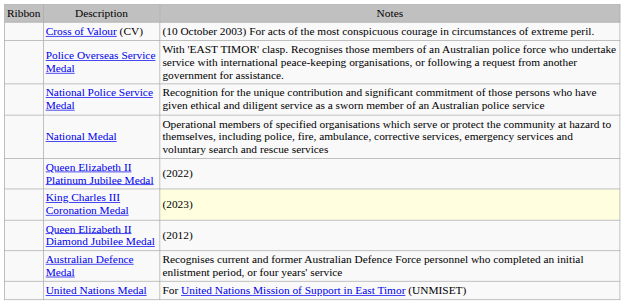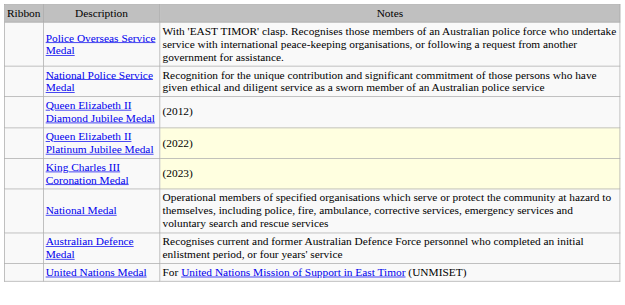- row: Cross of Valour (CV) | (10 October 2003) For acts of the most conspicuous courage in circumstances of extreme peril.
rows swapped: Queen Elizabeth II Diamond Jubilee Medal <-> National Medal
Queen Elizabeth II Platinum Jubilee Medal | column 3: no background -> lightyellow background
